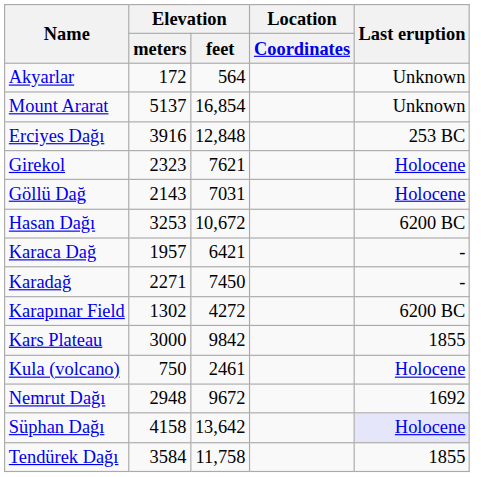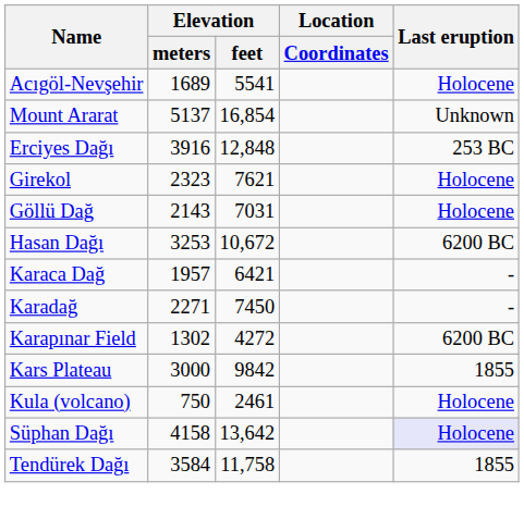+ row: Acıgöl-Nevşehir | 1689 | 5541 | Holocene
- row: Akyarlar | 172 | 564 | Unknown
- row: Nemrut Dağı | 2948 | 9672 | 1692
